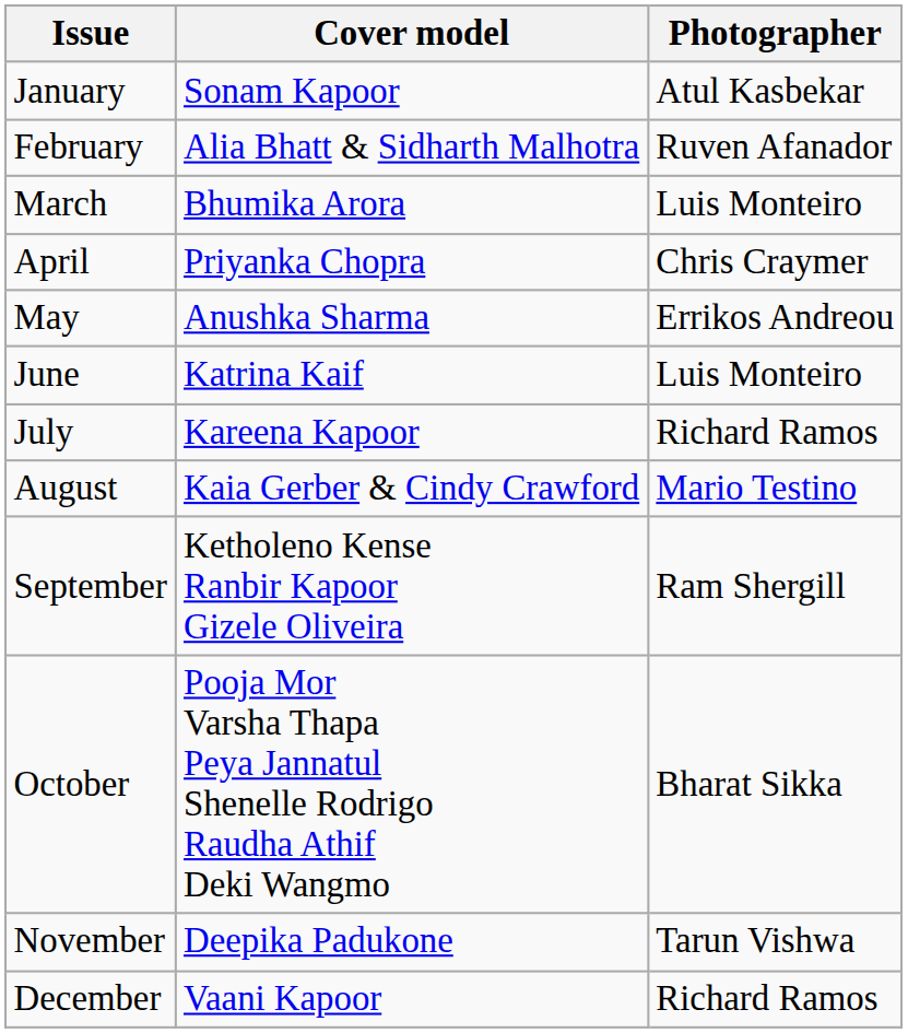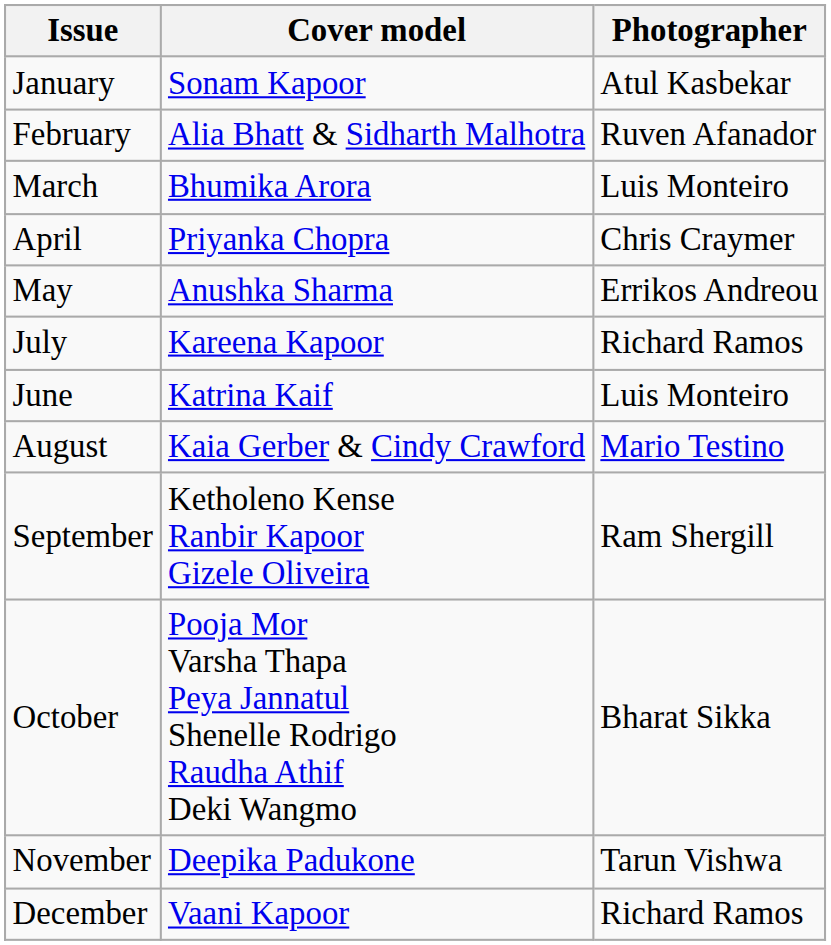rows swapped: June <-> July
